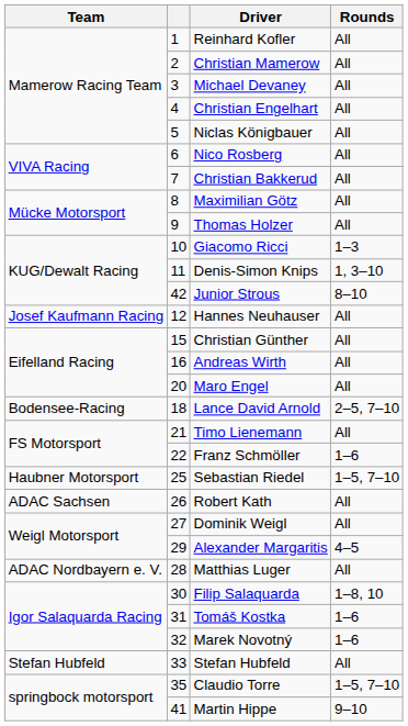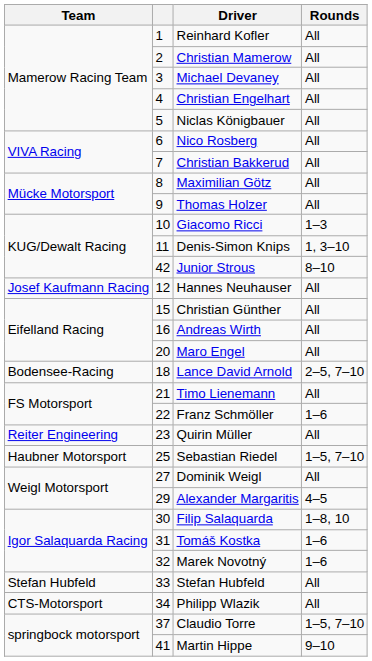+ row: Reiter Engineering | 23 | Quirin Müller | All
- row: ADAC Sachsen | 26 | Robert Kath | All
- row: ADAC Nordbayern e. V. | 28 | Matthias Luger | All
+ row: CTS-Motorsport | 34 | Philipp Wlazik | All
Claudio Torre | column 2: 35 -> 37
